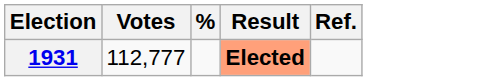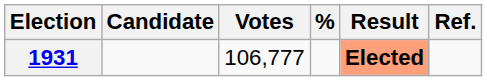+ column: Candidate
1931 | Votes: 112,777 -> 106,777
